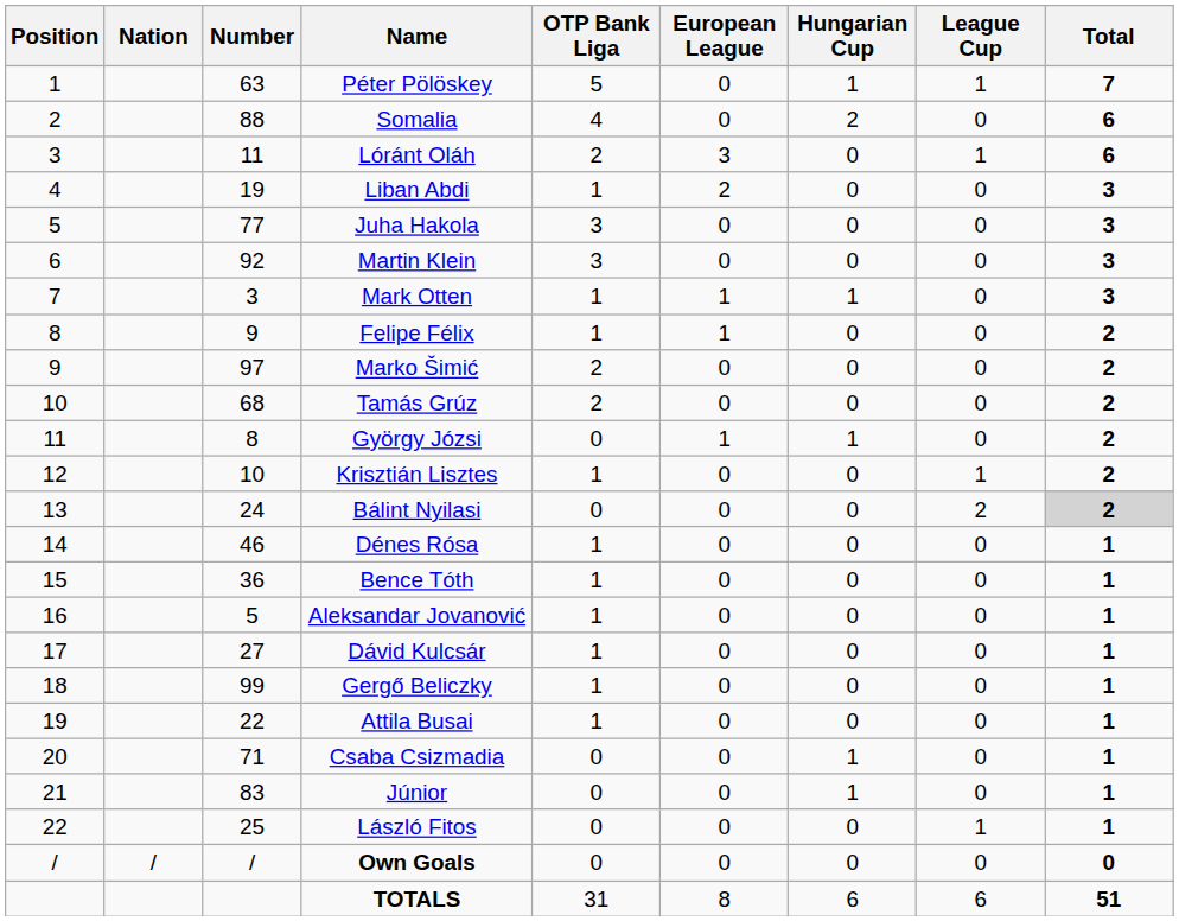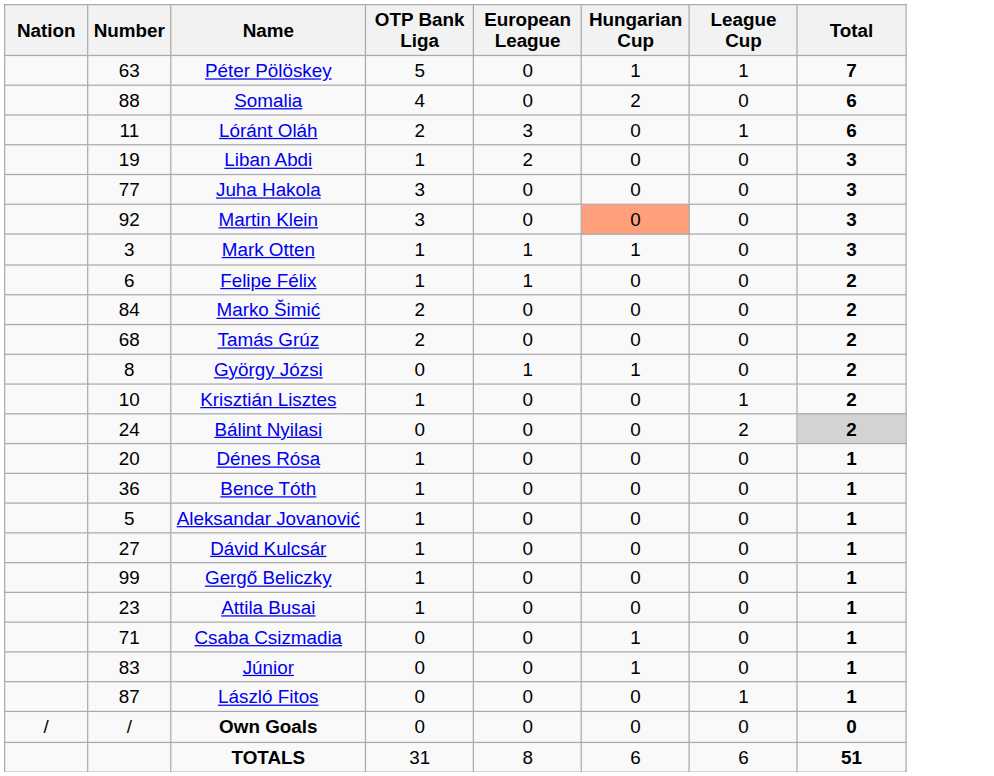- column: Position | 1 | 2 | 3 | 4 | 5 | 6 | 7 | 8 | 9 | 10 | 11 | 12 | 13 | 14 | 15 | 16 | 17 | 18 | 19 | 20 | 21 | 22 | /
Martin Klein | Hungarian Cup: no background -> lightsalmon background
Felipe Félix | Number: 9 -> 6
Marko Šimić | Number: 97 -> 84
Dénes Rósa | Number: 46 -> 20
Attila Busai | Number: 22 -> 23
László Fitos | Number: 25 -> 87
